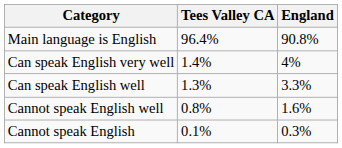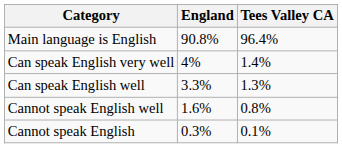columns swapped: Tees Valley CA <-> England
